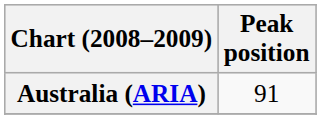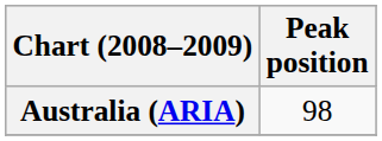Australia (ARIA) | Peak position: 91 -> 98
